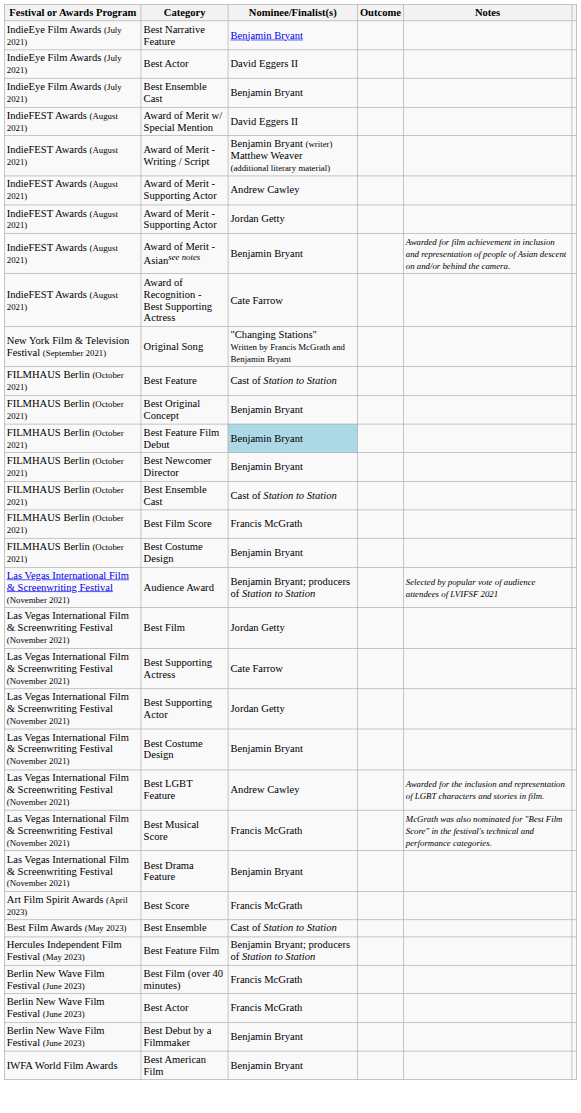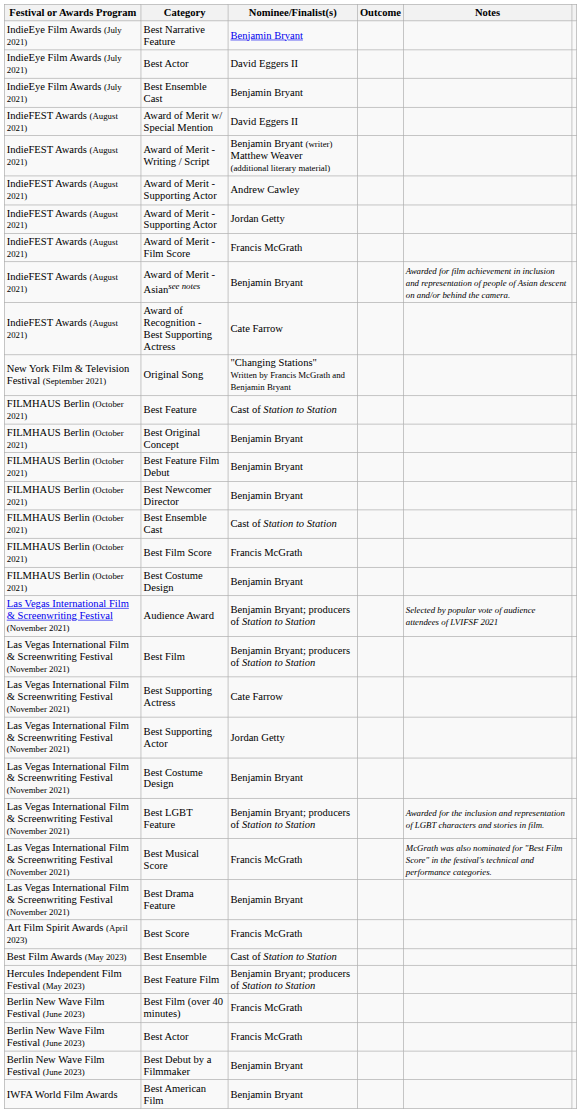+ row: IndieFEST Awards (August 2021) | Award of Merit - Film Score | Francis McGrath
Best Feature Film Debut | Nominee/Finalist(s): lightblue background -> no background
Best Film | Nominee/Finalist(s): Jordan Getty -> Benjamin Bryant; producers of Station to Station
Best LGBT Feature | Nominee/Finalist(s): Andrew Cawley -> Benjamin Bryant; producers of Station to Station
